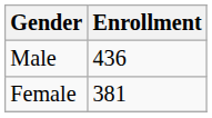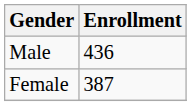Female | Enrollment: 381 -> 387
